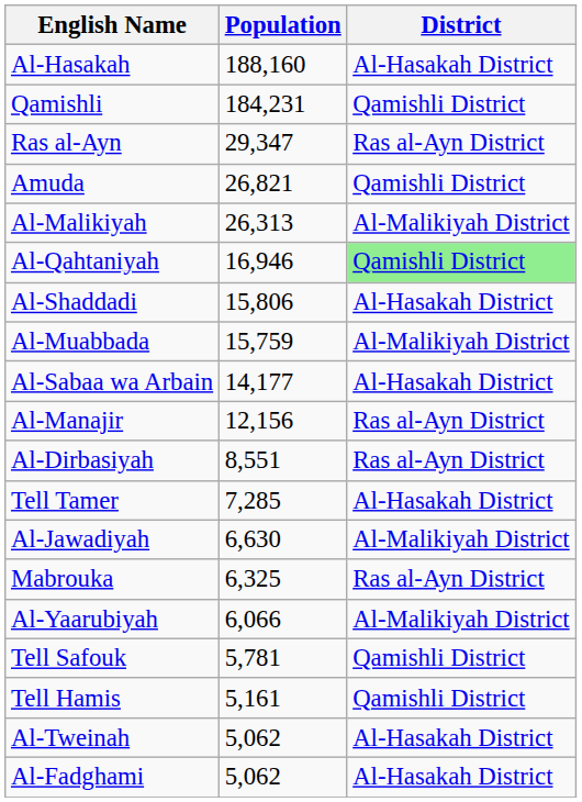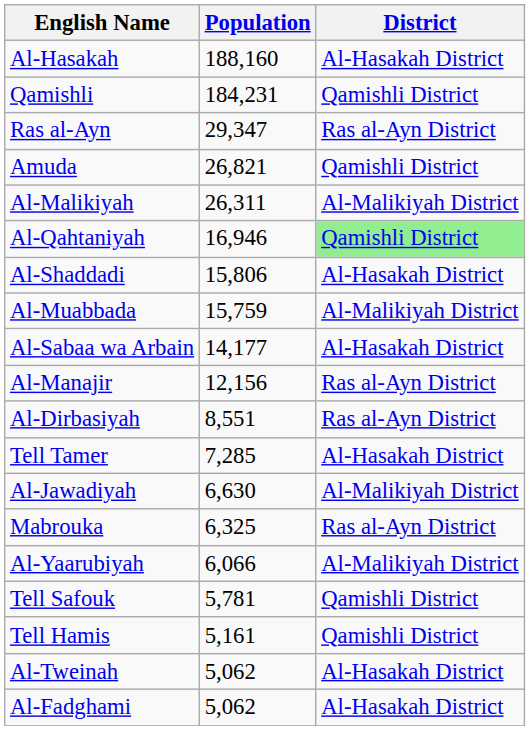Al-Malikiyah | Population: 26,313 -> 26,311
